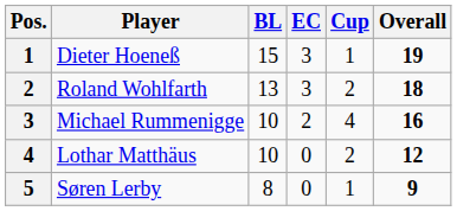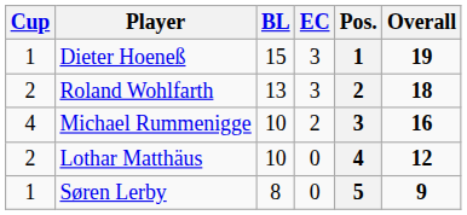columns swapped: Pos. <-> Cup
